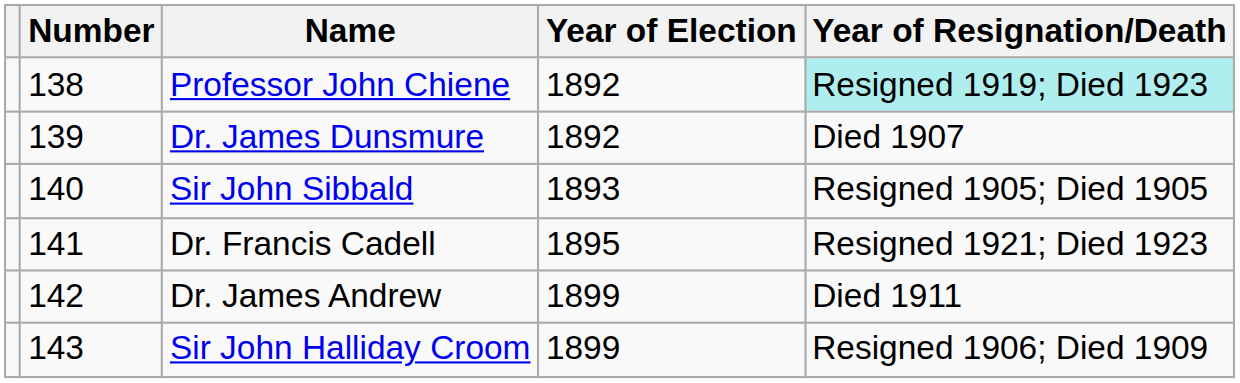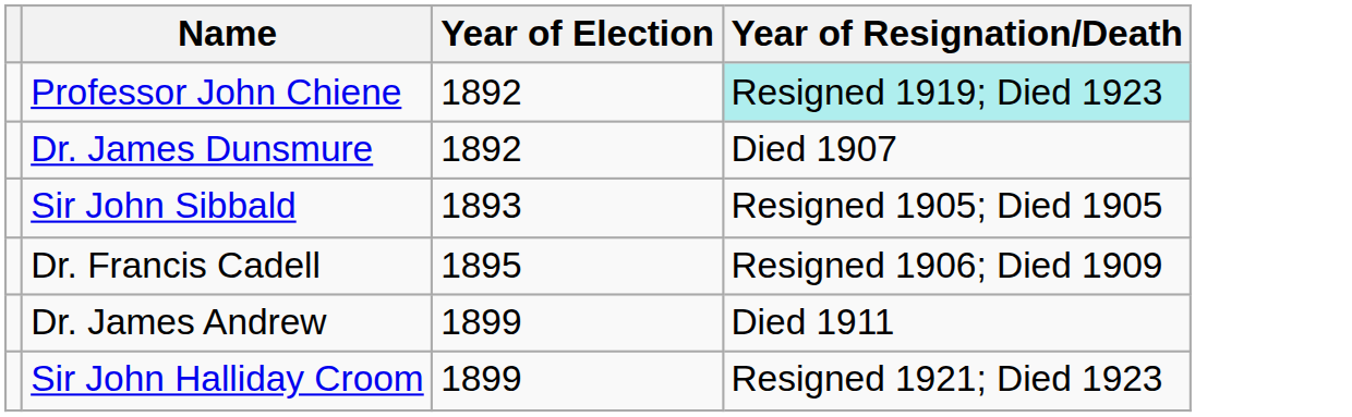- column: Number | 138 | 139 | 140 | 141 | 142 | 143
Dr. Francis Cadell | Year of Resignation/Death: Resigned 1921; Died 1923 -> Resigned 1906; Died 1909
Sir John Halliday Croom | Year of Resignation/Death: Resigned 1906; Died 1909 -> Resigned 1921; Died 1923
